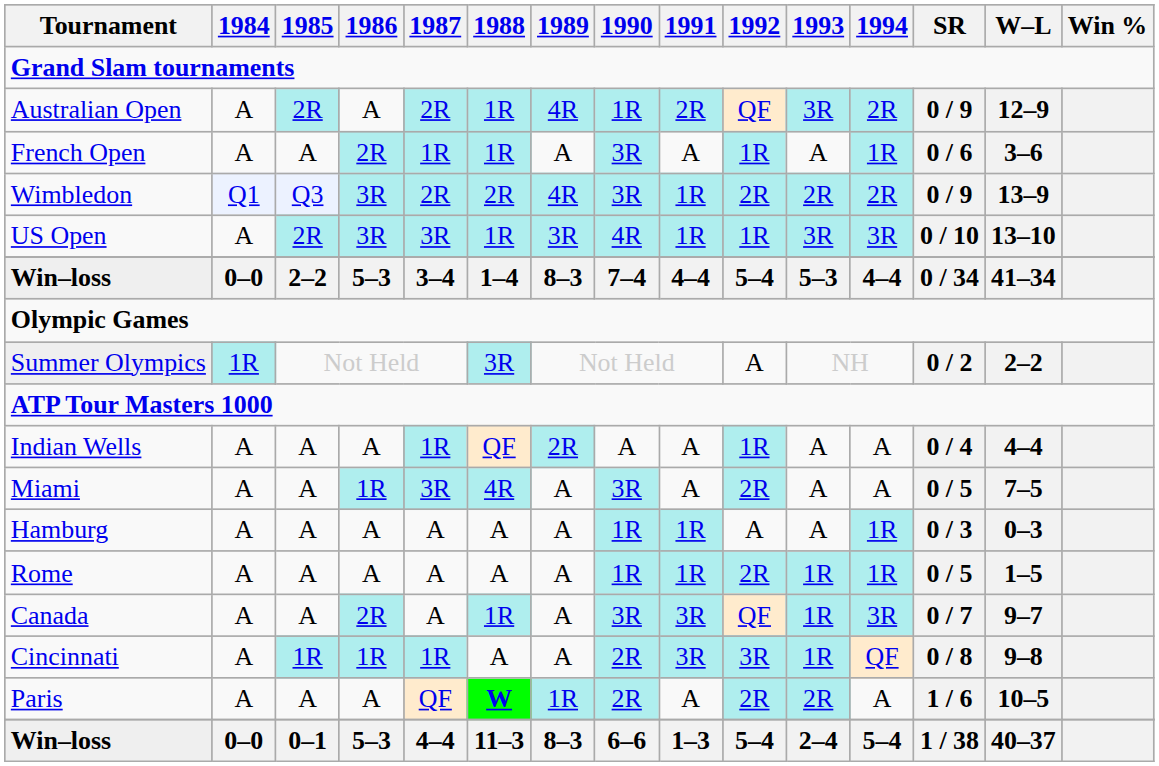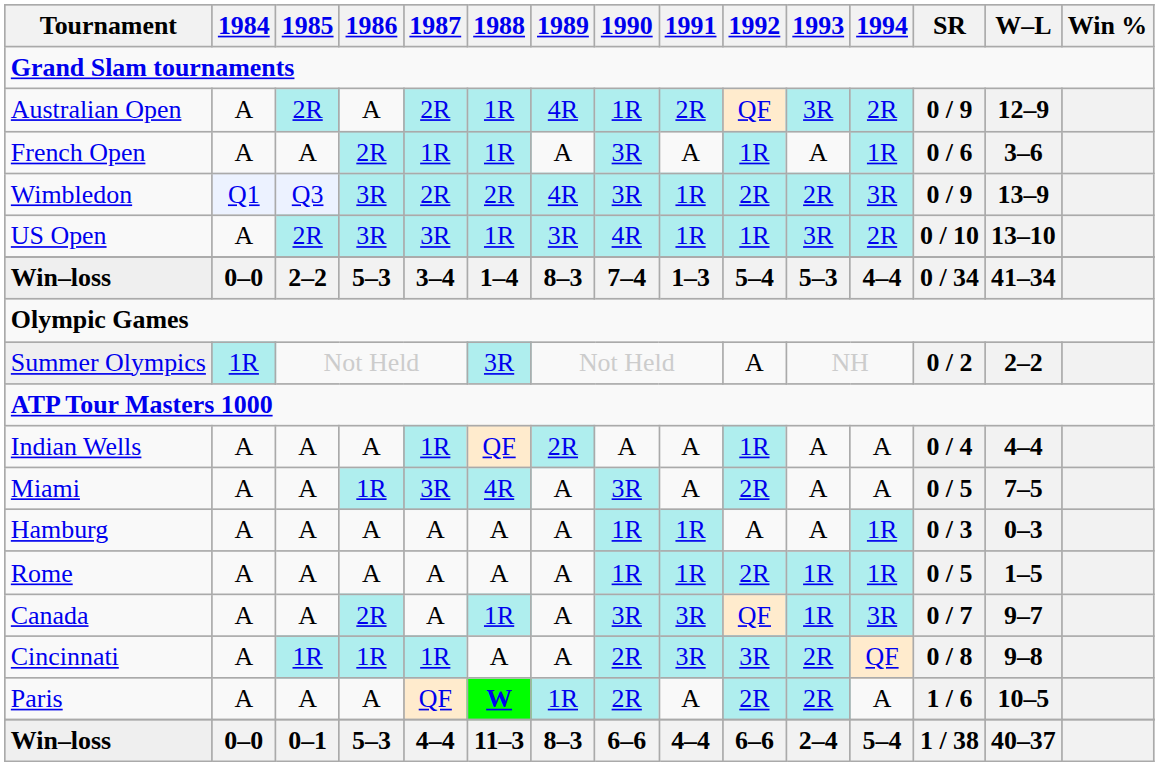Wimbledon | 1994: 2R -> 3R
US Open | 1994: 3R -> 2R
Win–loss / 2–2 | 1991: 4–4 -> 1–3
Cincinnati | 1993: 1R -> 2R
Win–loss / 0–1 | 1991: 1–3 -> 4–4
Win–loss / 0–1 | 1992: 5–4 -> 6–6
